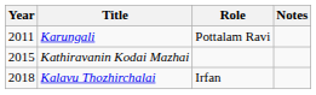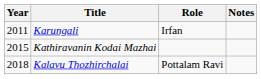Karungali | Role: Pottalam Ravi -> Irfan
Kalavu Thozhirchalai | Role: Irfan -> Pottalam Ravi
